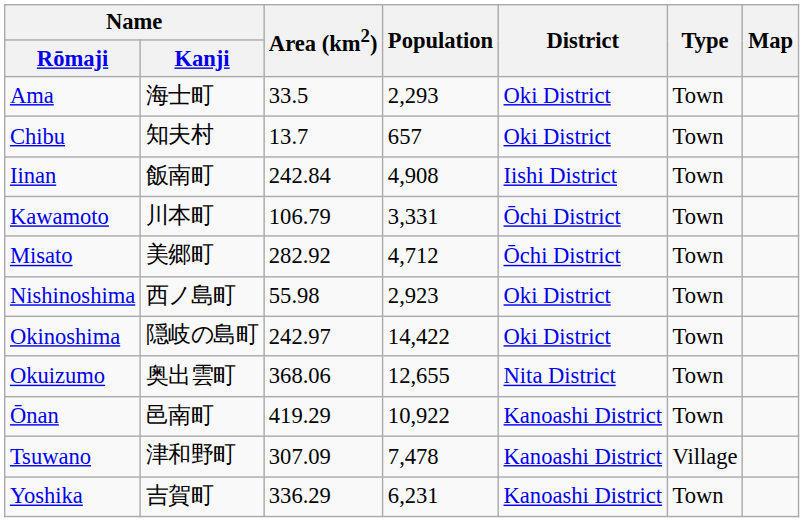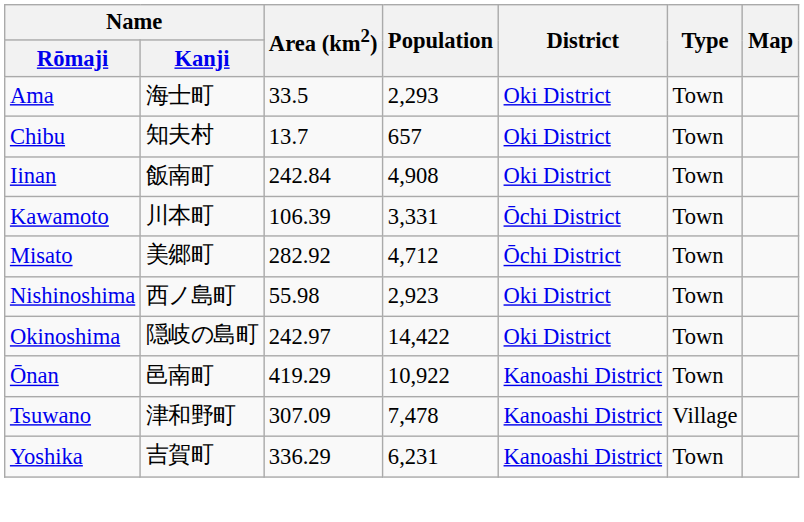Iinan | District: Iishi District -> Oki District
Kawamoto | Area (km2): 106.79 -> 106.39
- row: Okuizumo | 奥出雲町 | 368.06 | 12,655 | Nita District | Town
